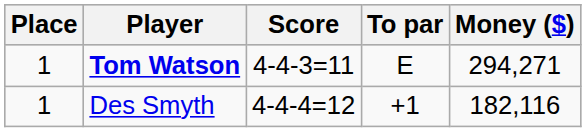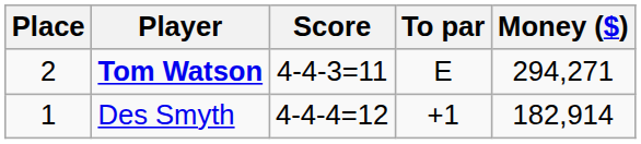Tom Watson | Place: 1 -> 2
Des Smyth | Money ($): 182,116 -> 182,914
